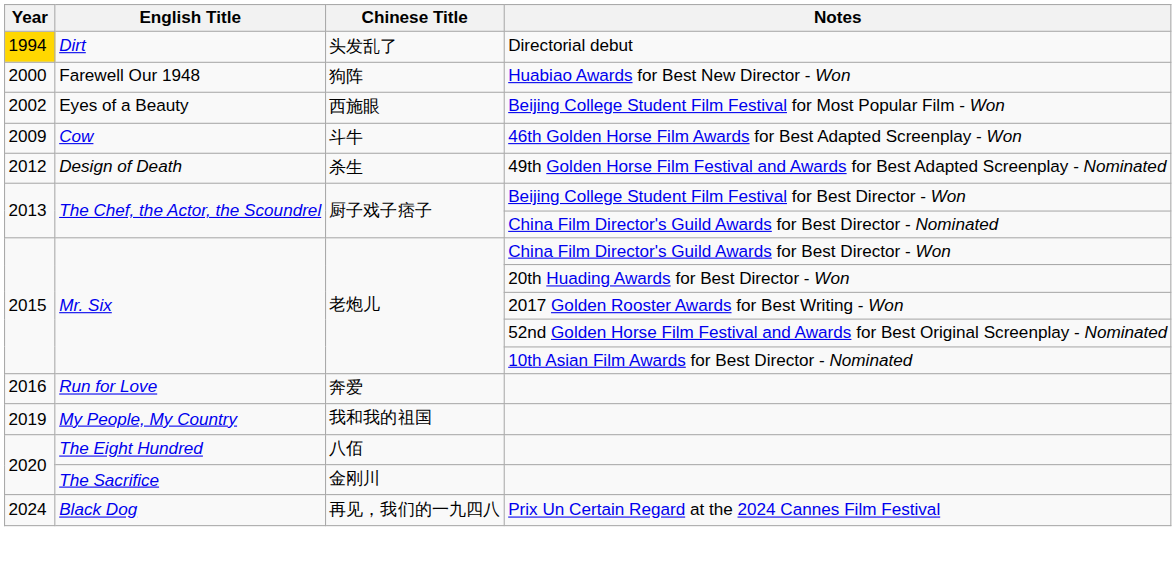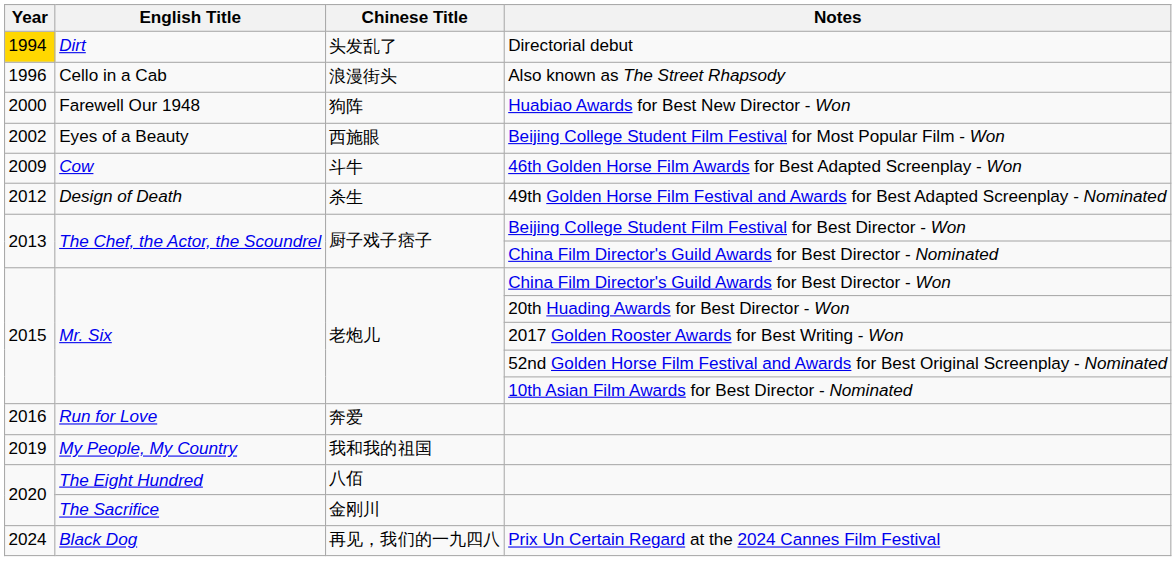+ row: 1996 | Cello in a Cab | 浪漫街头 | Also known as The Street Rhapsody
